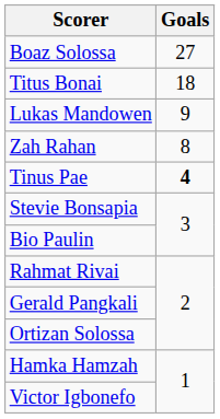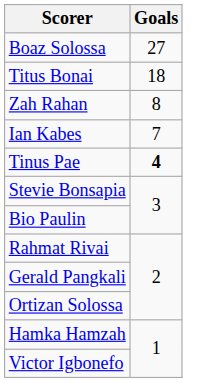- row: Lukas Mandowen | 9
+ row: Ian Kabes | 7
